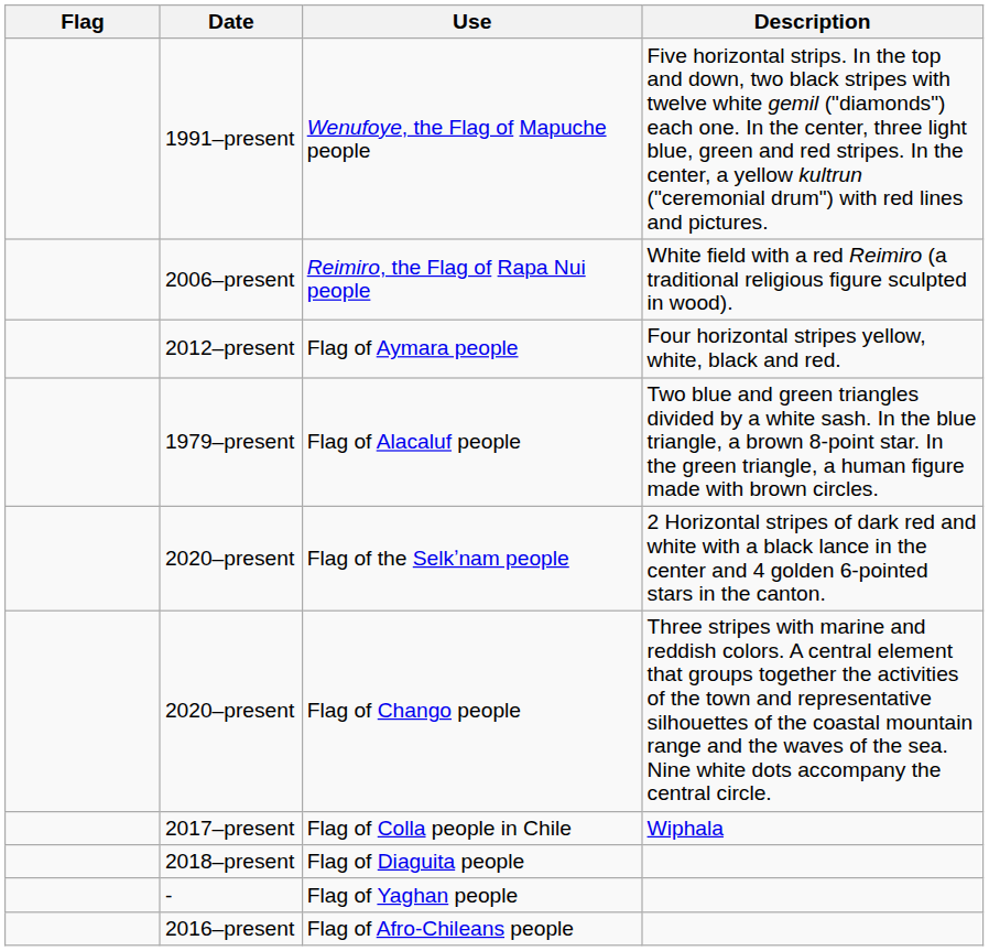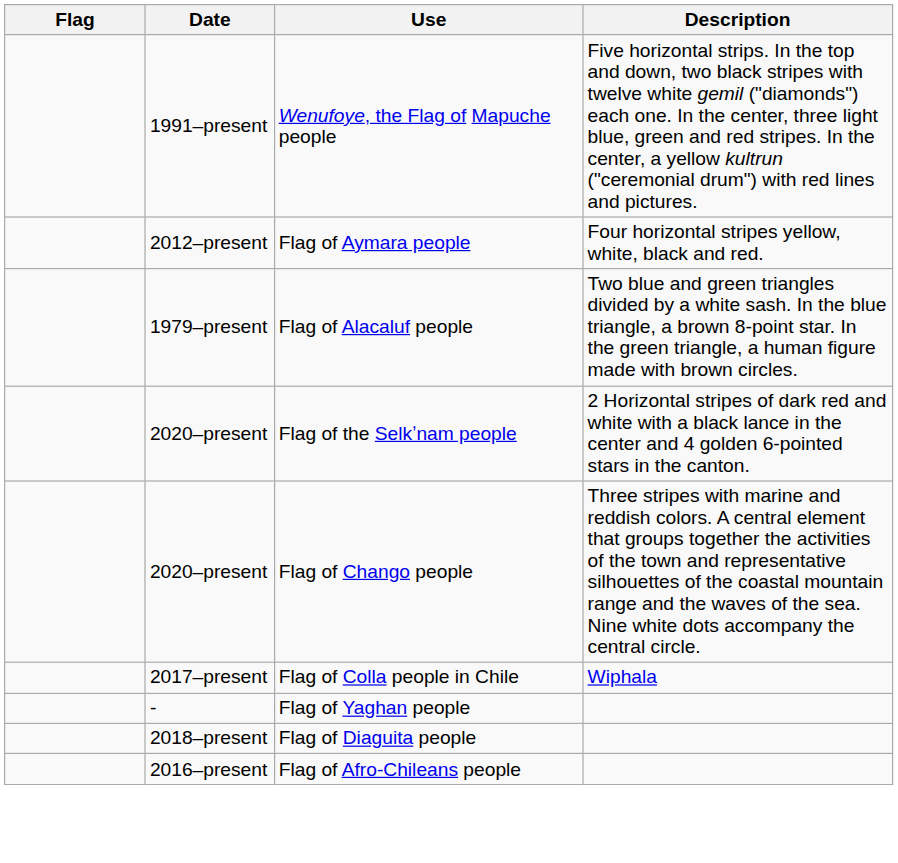- row: 2006–present | Reimiro, the Flag of Rapa Nui people | White field with a red Reimiro (a traditional religious figure sculpted in wood).
rows swapped: Flag of Diaguita people <-> Flag of Yaghan people
